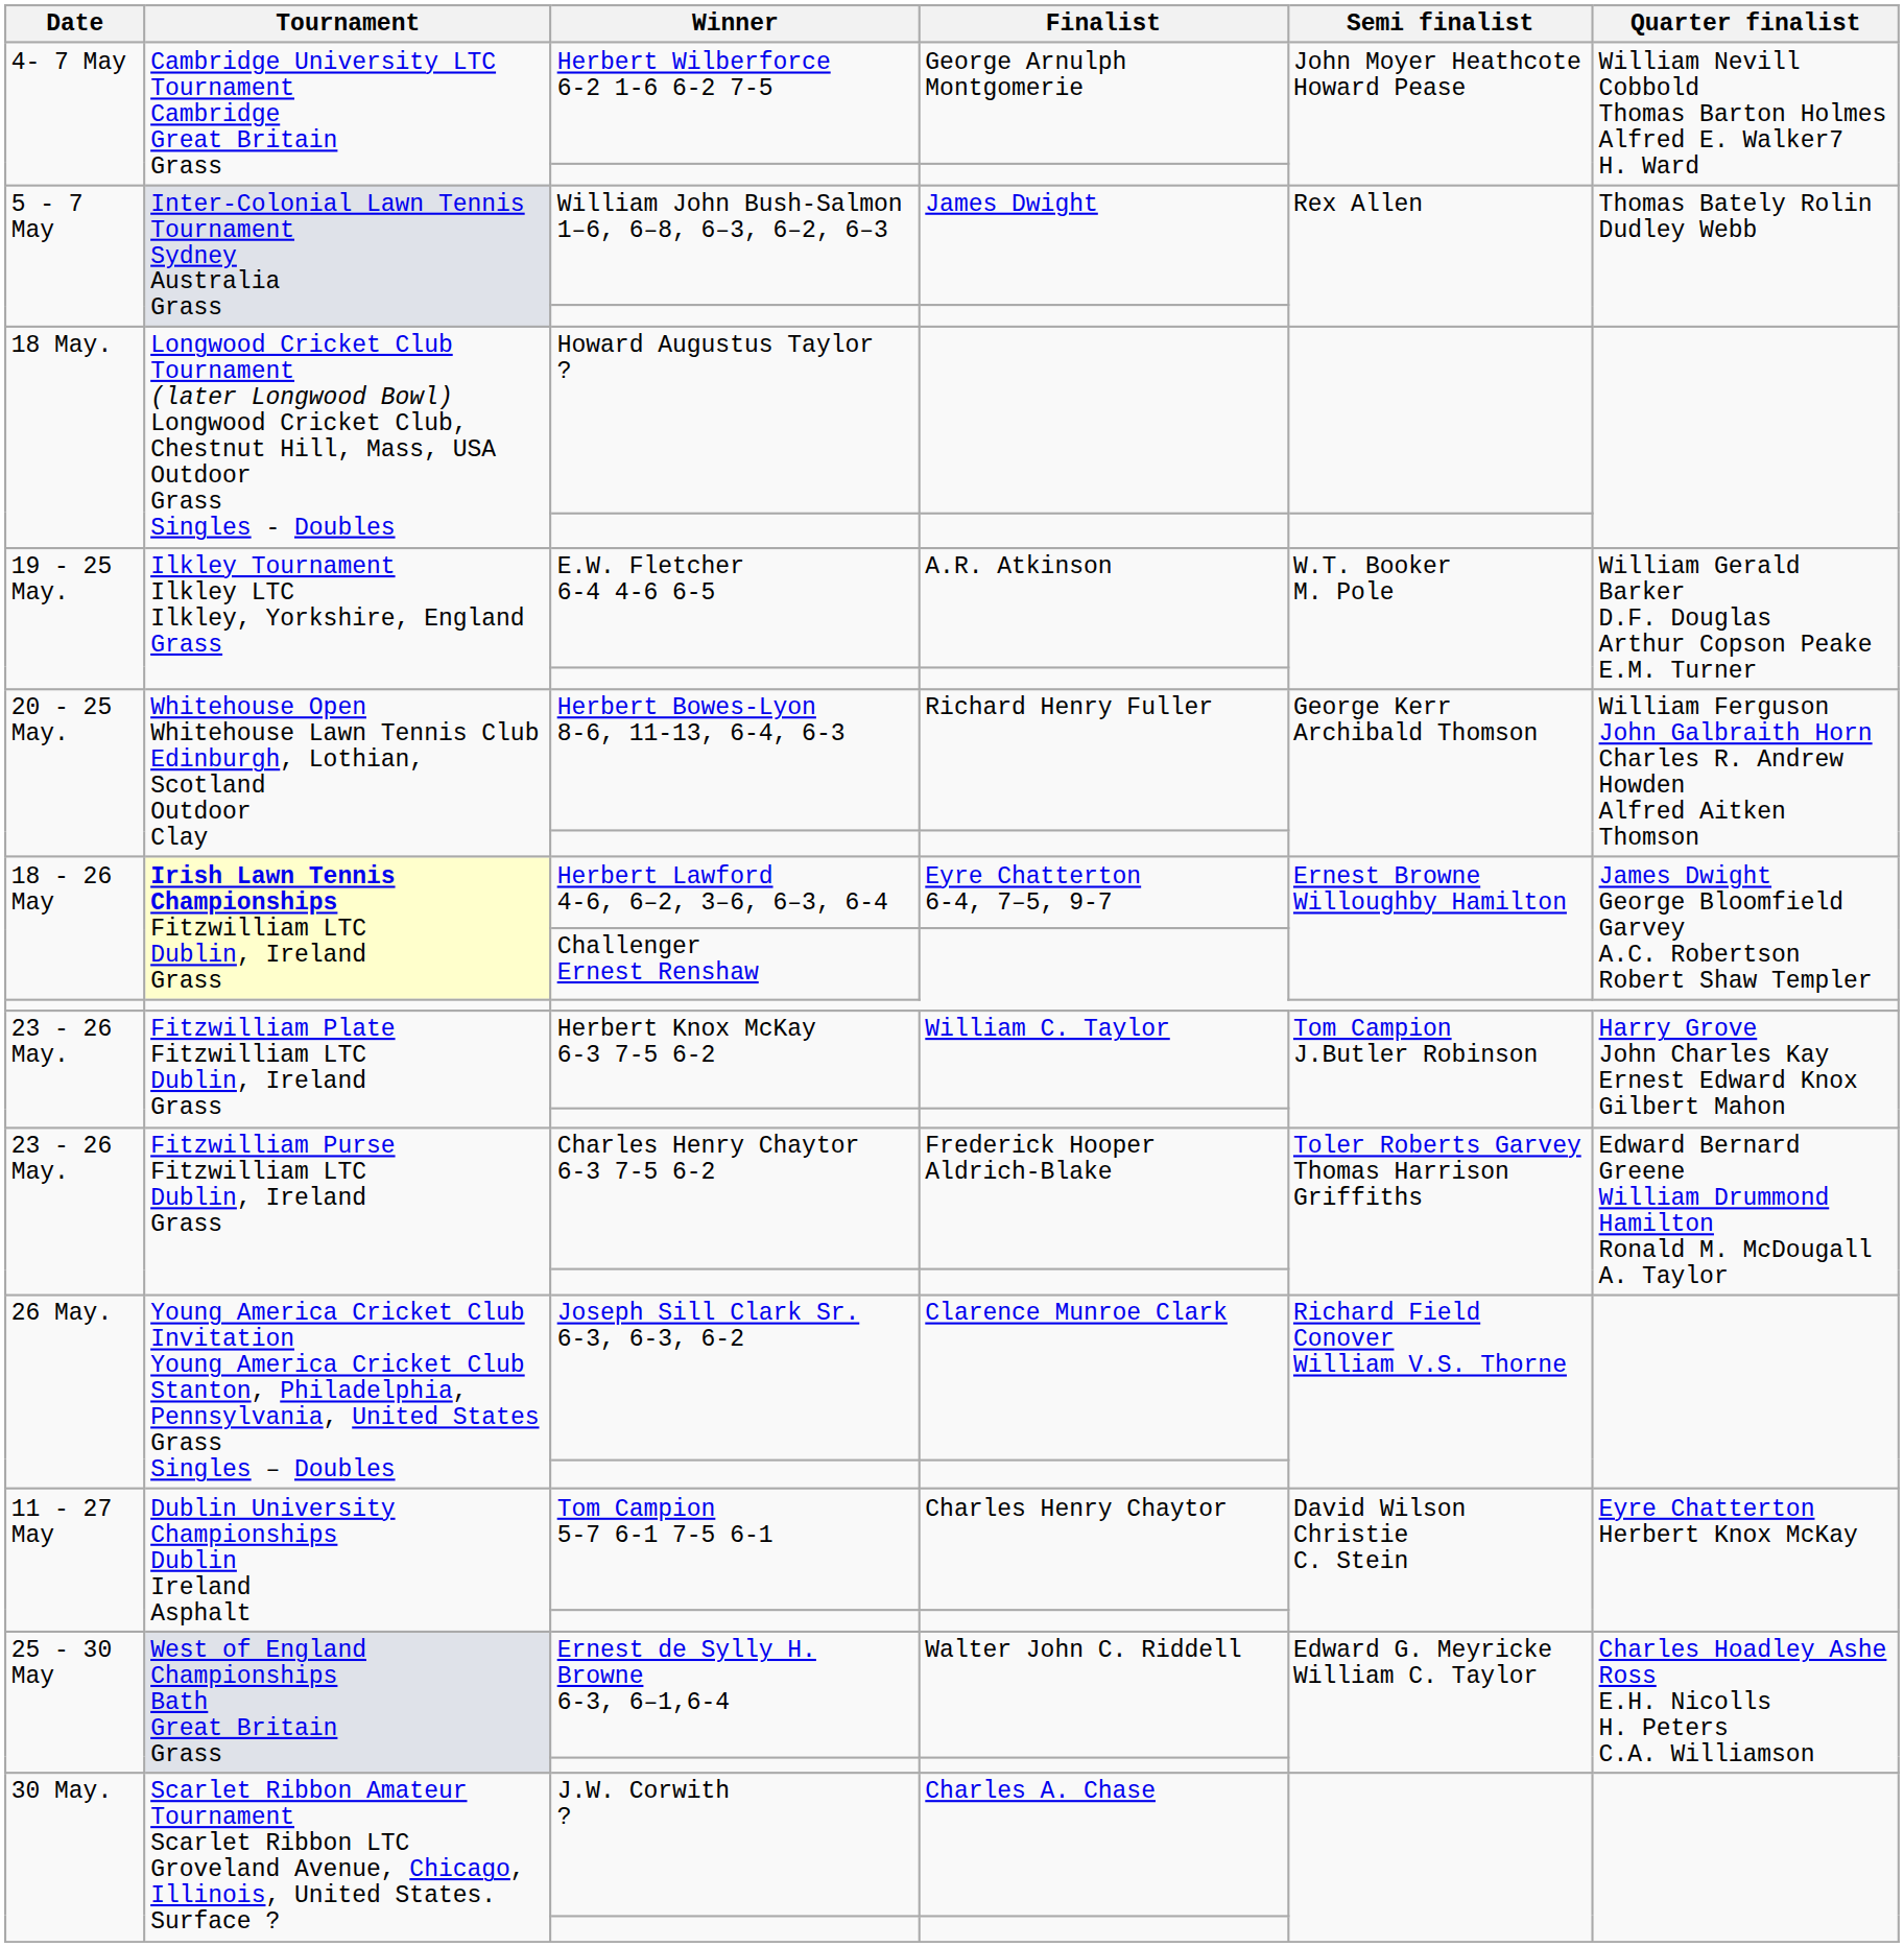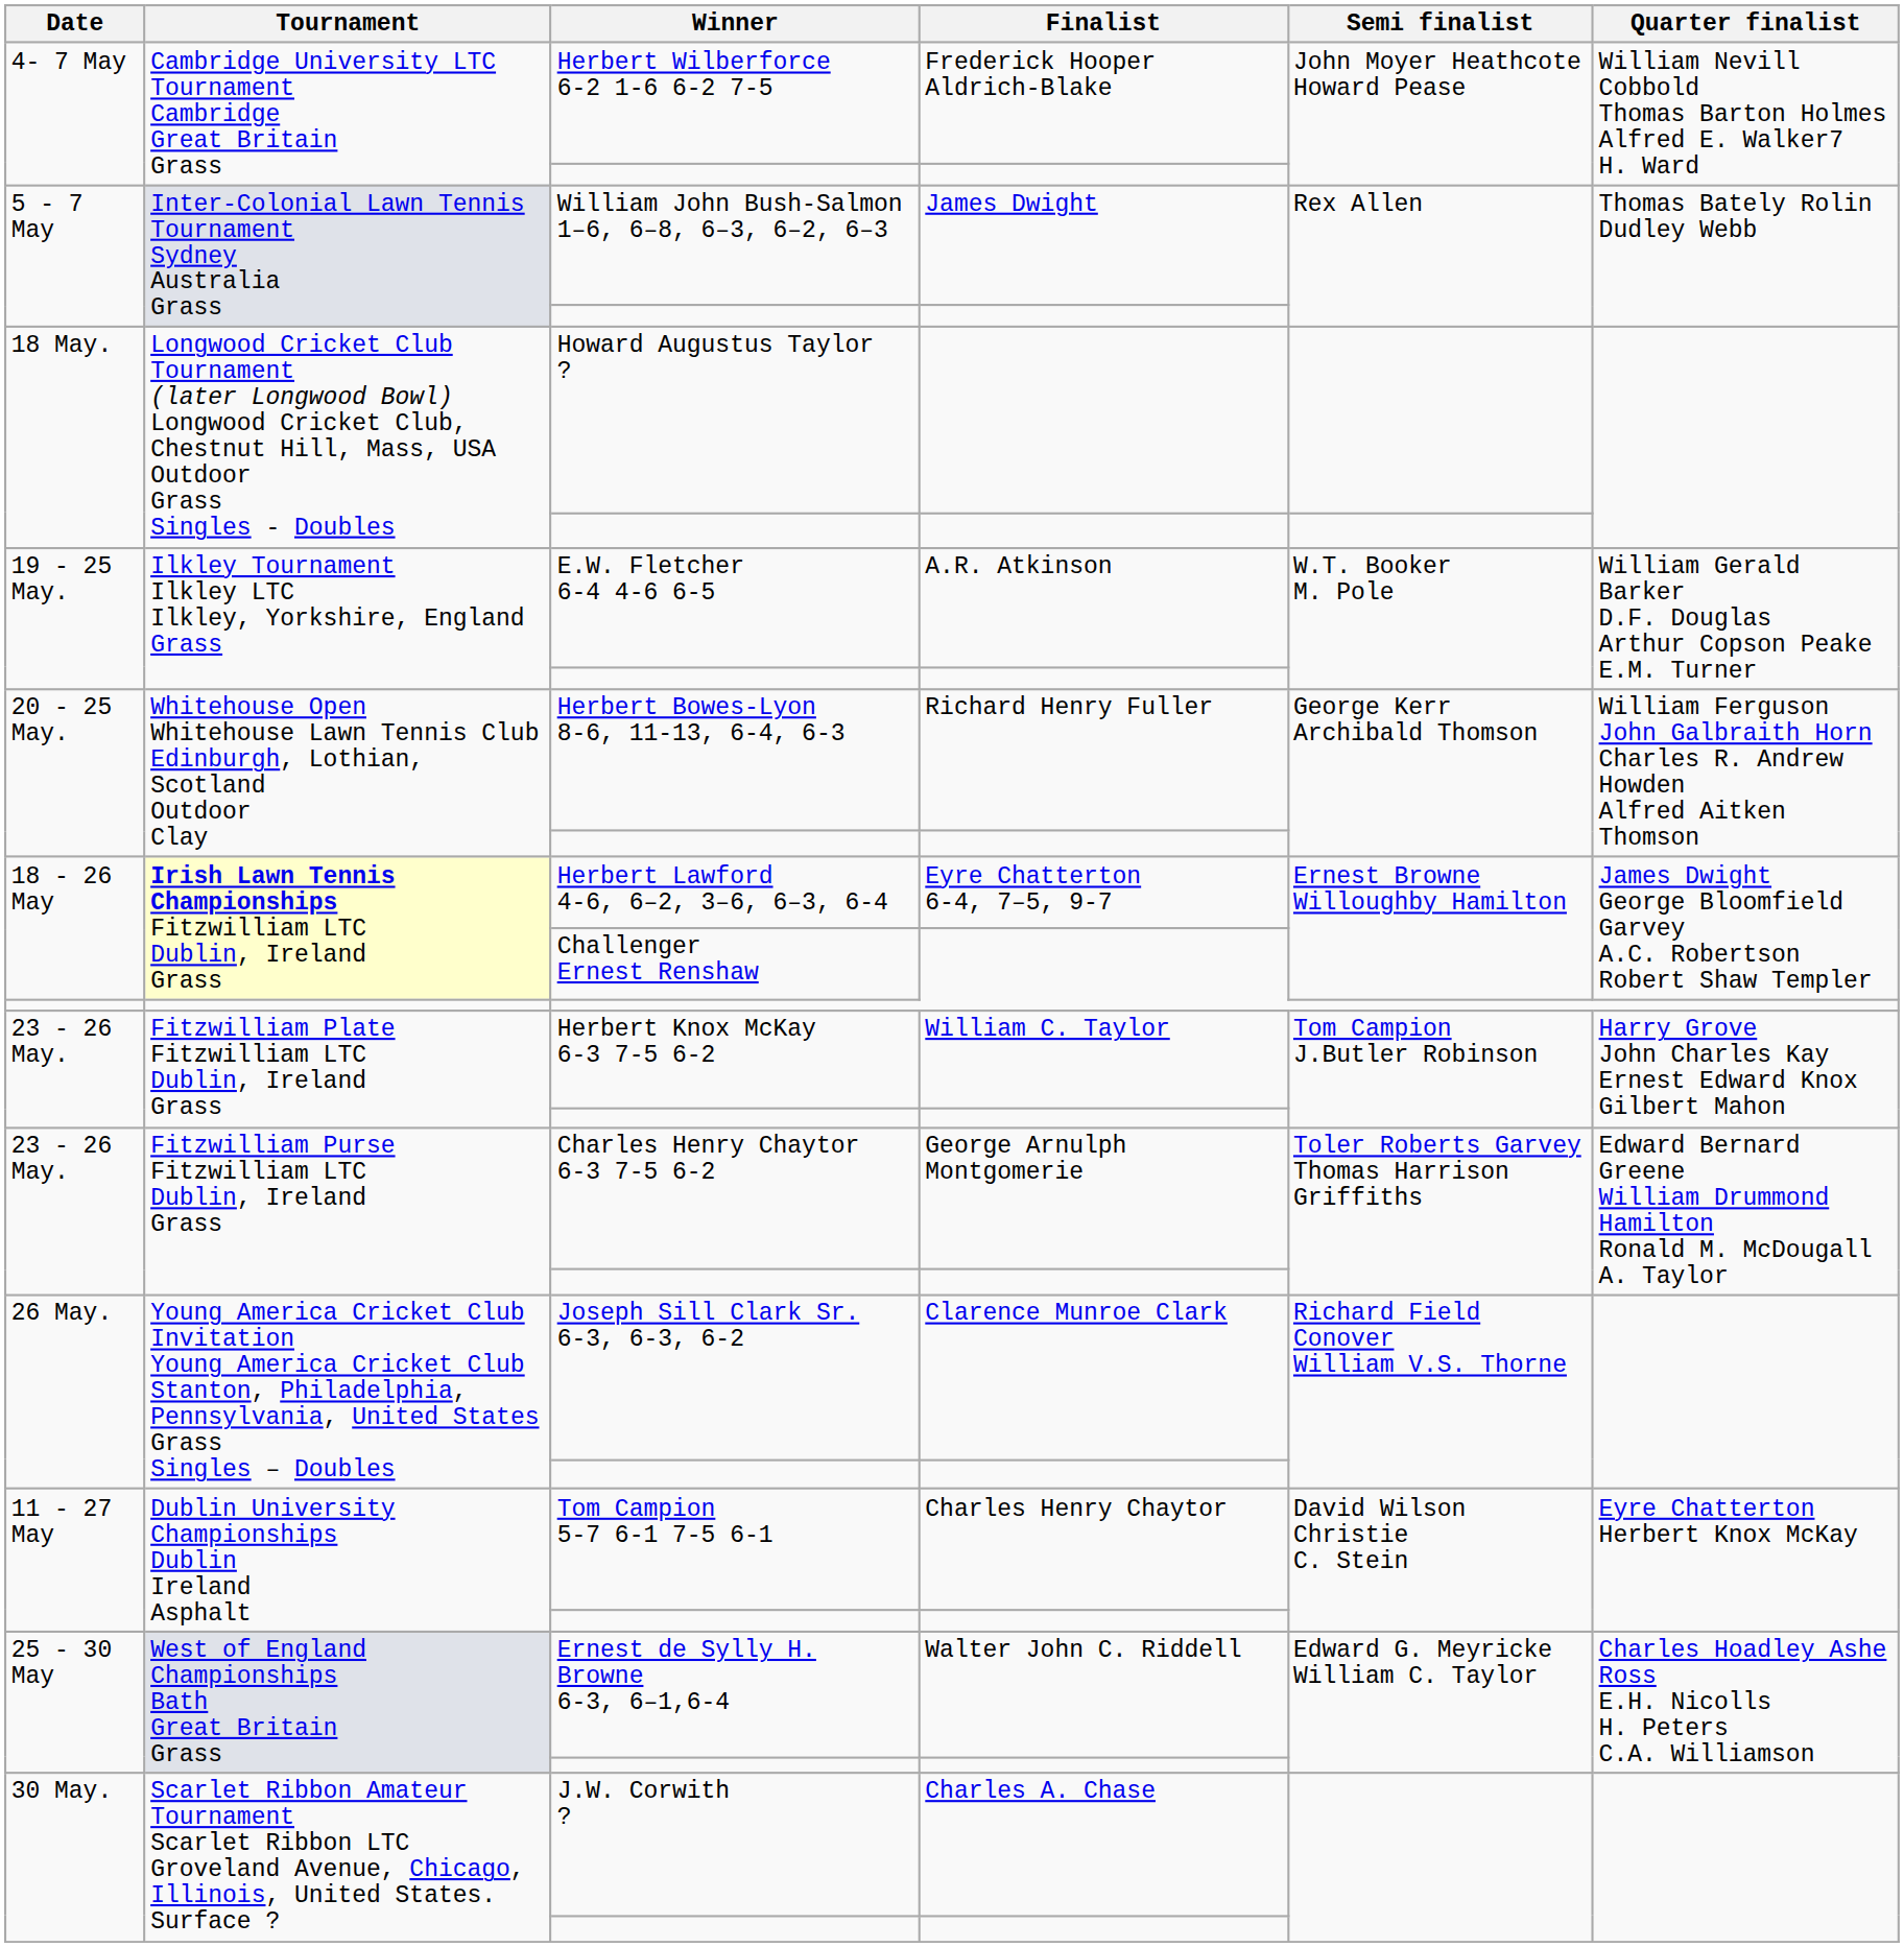Herbert Wilberforce 6-2 1-6 6-2 7-5 | Finalist: George Arnulph Montgomerie -> Frederick Hooper Aldrich-Blake
Charles Henry Chaytor 6-3 7-5 6-2 | Finalist: Frederick Hooper Aldrich-Blake -> George Arnulph Montgomerie
